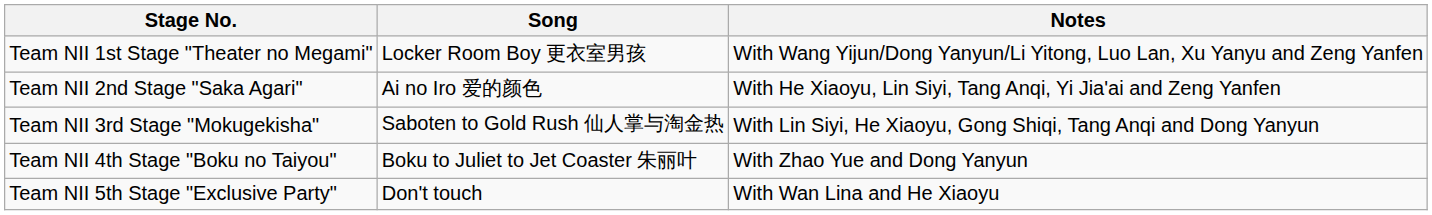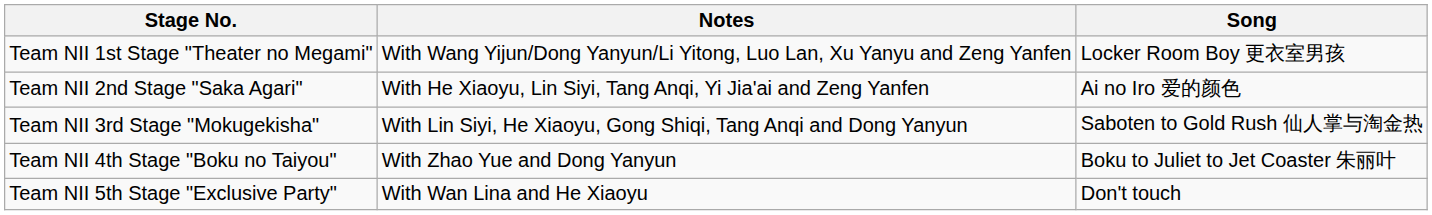columns swapped: Song <-> Notes
